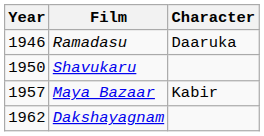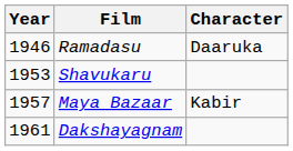Shavukaru | Year: 1950 -> 1953
Dakshayagnam | Year: 1962 -> 1961
